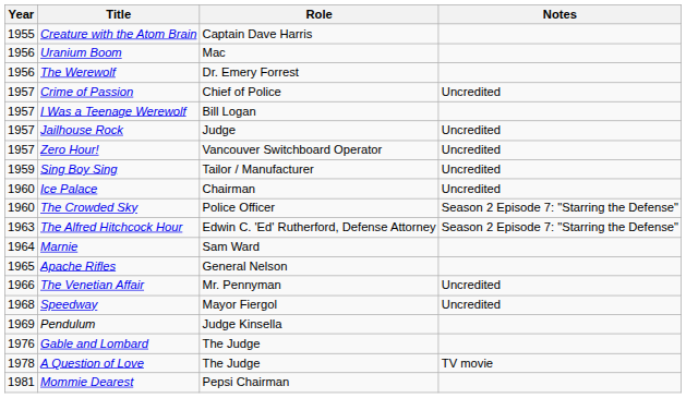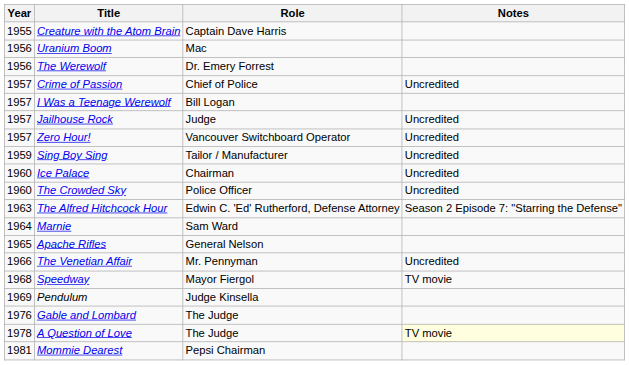The Crowded Sky | Notes: Season 2 Episode 7: "Starring the Defense" -> Uncredited
Speedway | Notes: Uncredited -> TV movie
A Question of Love | Notes: no background -> lightyellow background
